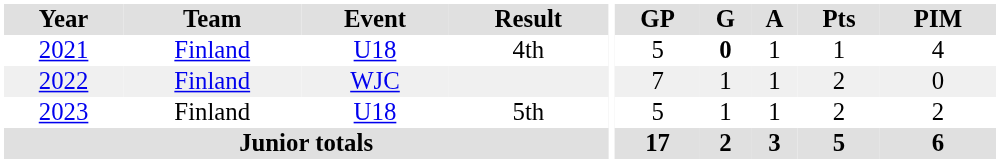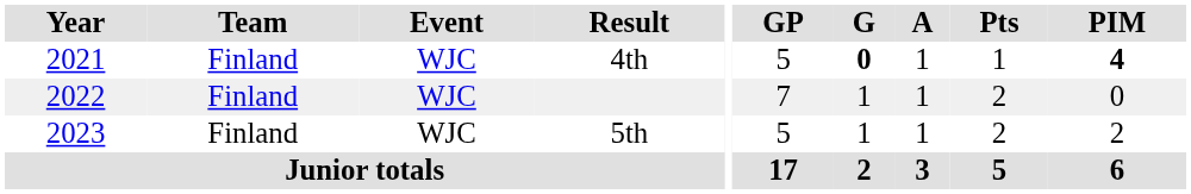4th | Event: U18 -> WJC
4th | PIM: normal -> bold
5th | Event: U18 -> WJC
